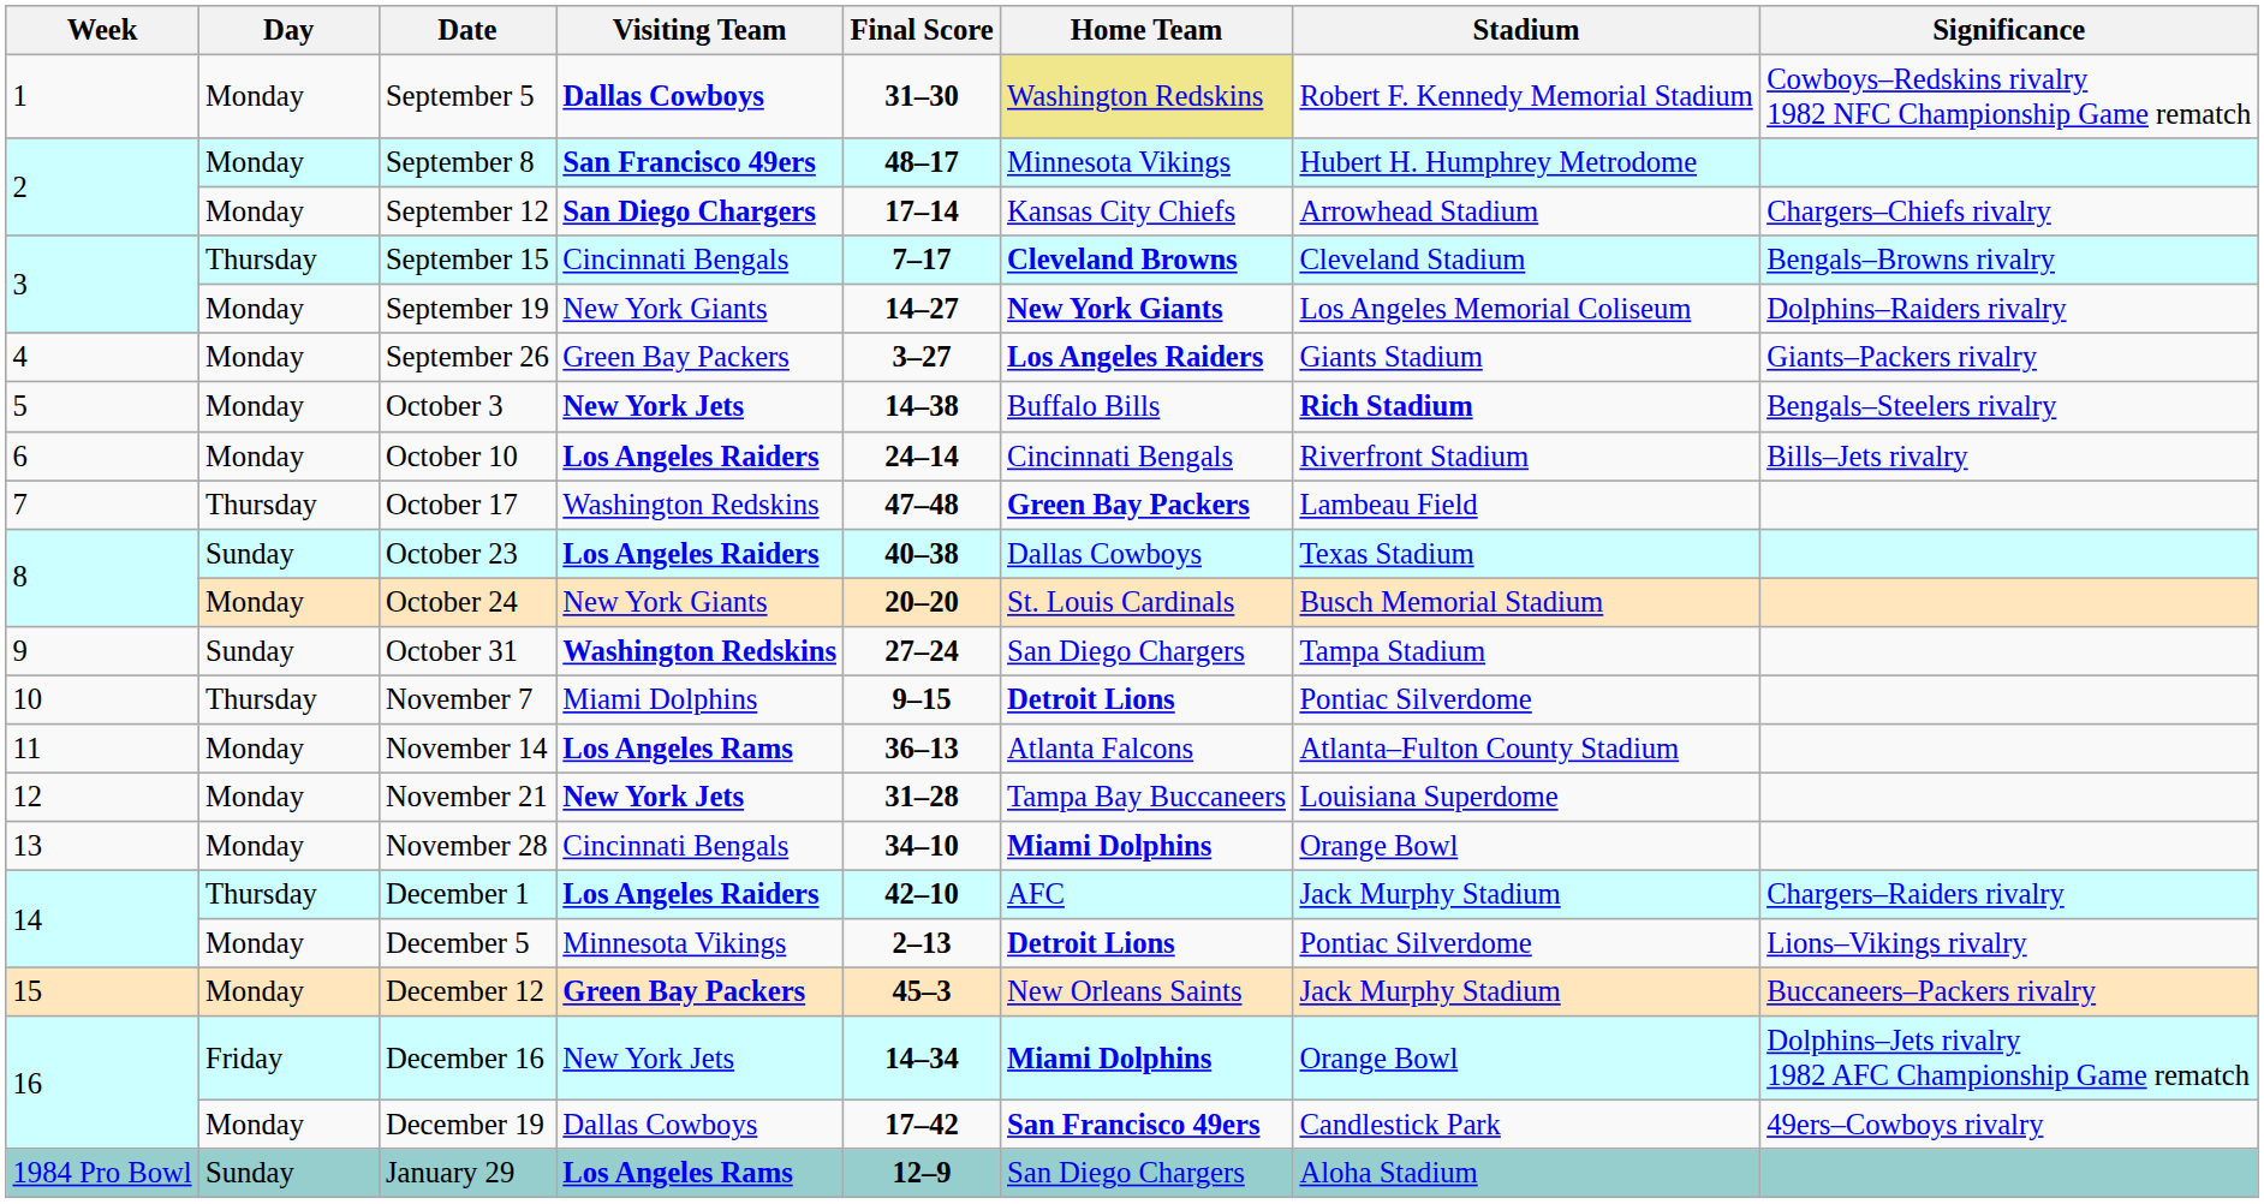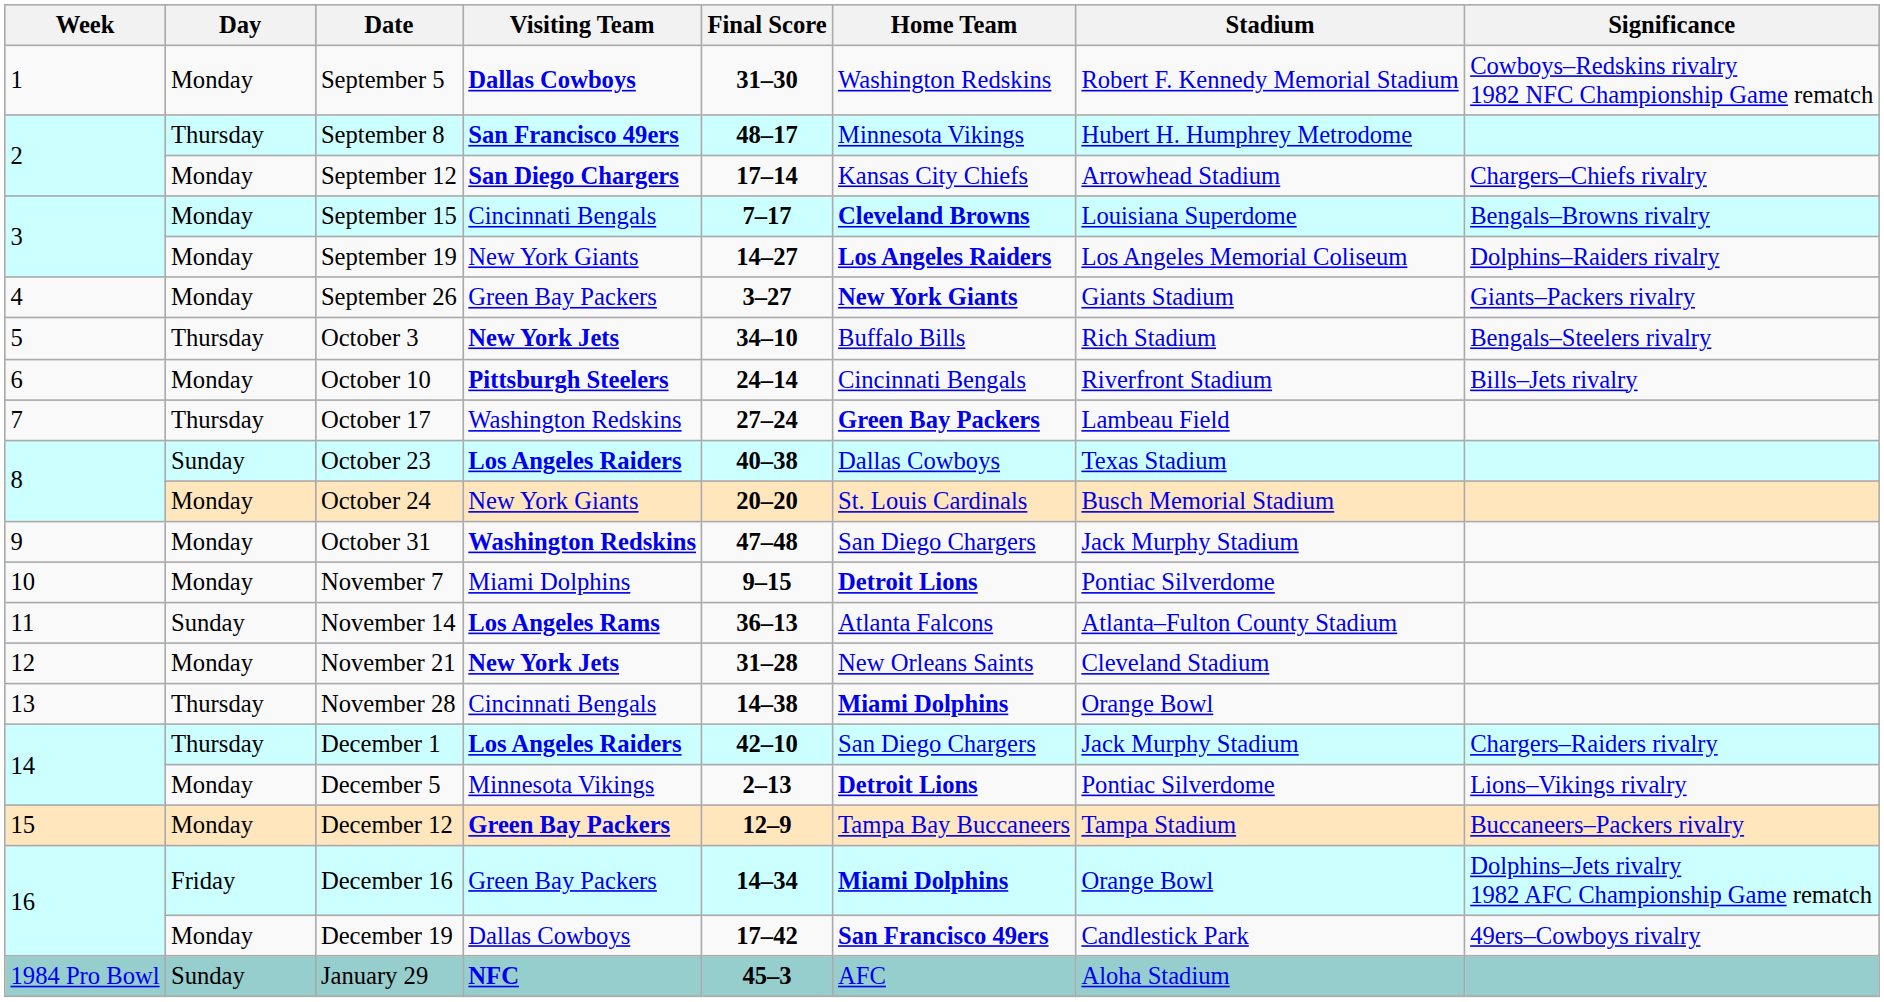September 5 | Home Team: khaki background -> no background
September 8 | Day: Monday -> Thursday
September 15 | Day: Thursday -> Monday
September 15 | Stadium: Cleveland Stadium -> Louisiana Superdome
September 19 | Home Team: New York Giants -> Los Angeles Raiders
September 26 | Home Team: Los Angeles Raiders -> New York Giants
October 3 | Day: Monday -> Thursday
October 3 | Final Score: 14–38 -> 34–10
October 3 | Stadium: bold -> normal
October 10 | Visiting Team: Los Angeles Raiders -> Pittsburgh Steelers
October 17 | Final Score: 47–48 -> 27–24
October 31 | Day: Sunday -> Monday
October 31 | Final Score: 27–24 -> 47–48
October 31 | Stadium: Tampa Stadium -> Jack Murphy Stadium
November 7 | Day: Thursday -> Monday
November 14 | Day: Monday -> Sunday
November 21 | Home Team: Tampa Bay Buccaneers -> New Orleans Saints
November 21 | Stadium: Louisiana Superdome -> Cleveland Stadium
November 28 | Day: Monday -> Thursday
November 28 | Final Score: 34–10 -> 14–38
December 1 | Home Team: AFC -> San Diego Chargers
December 12 | Final Score: 45–3 -> 12–9
December 12 | Home Team: New Orleans Saints -> Tampa Bay Buccaneers
December 12 | Stadium: Jack Murphy Stadium -> Tampa Stadium
December 16 | Visiting Team: New York Jets -> Green Bay Packers
January 29 | Visiting Team: Los Angeles Rams -> NFC
January 29 | Final Score: 12–9 -> 45–3
January 29 | Home Team: San Diego Chargers -> AFC
